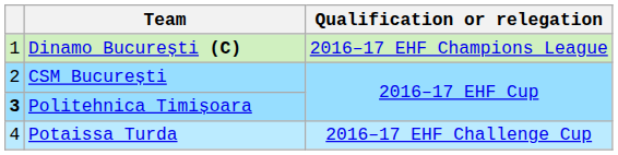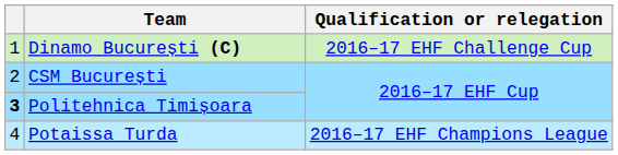Dinamo București (C) | Qualification or relegation: 2016–17 EHF Champions League -> 2016–17 EHF Challenge Cup
Potaissa Turda | Qualification or relegation: 2016–17 EHF Challenge Cup -> 2016–17 EHF Champions League
